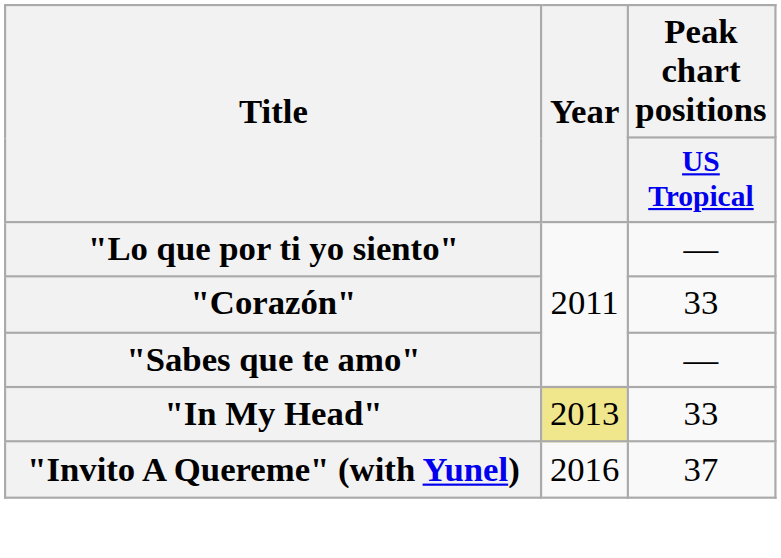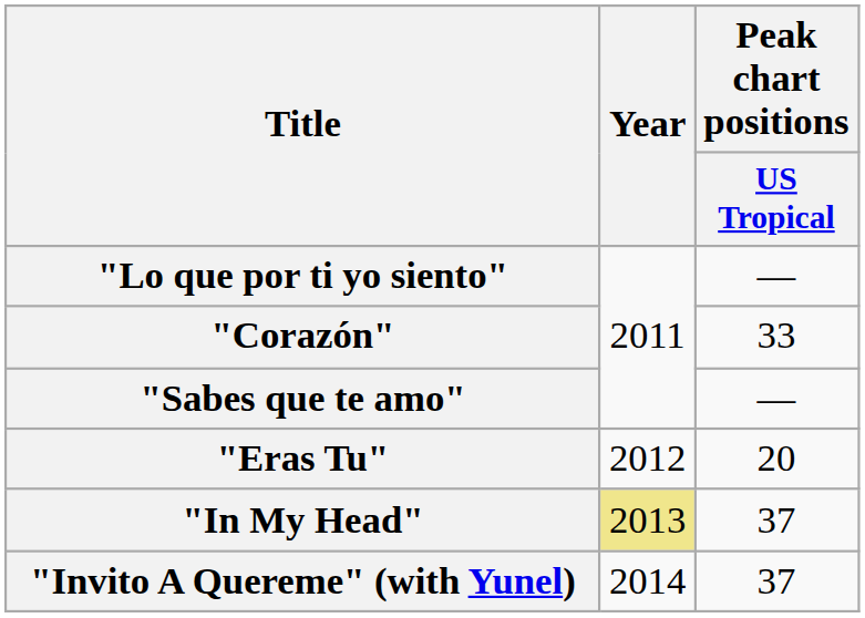+ row: "Eras Tu" | 2012 | 20
"In My Head" | Peak chart positions / US Tropical: 33 -> 37
"Invito A Quereme" (with Yunel) | Year: 2016 -> 2014
